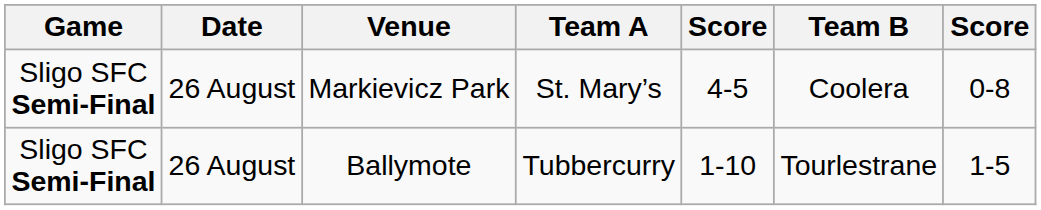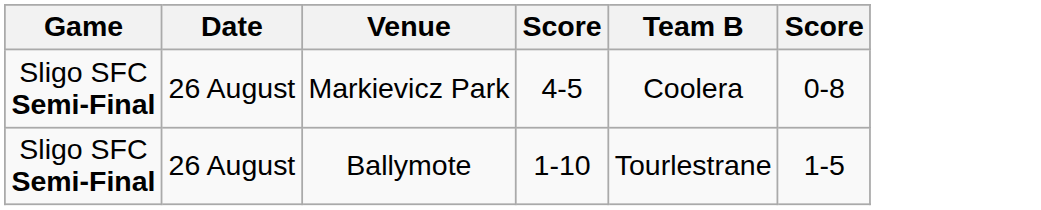- column: Team A | St. Mary’s | Tubbercurry
